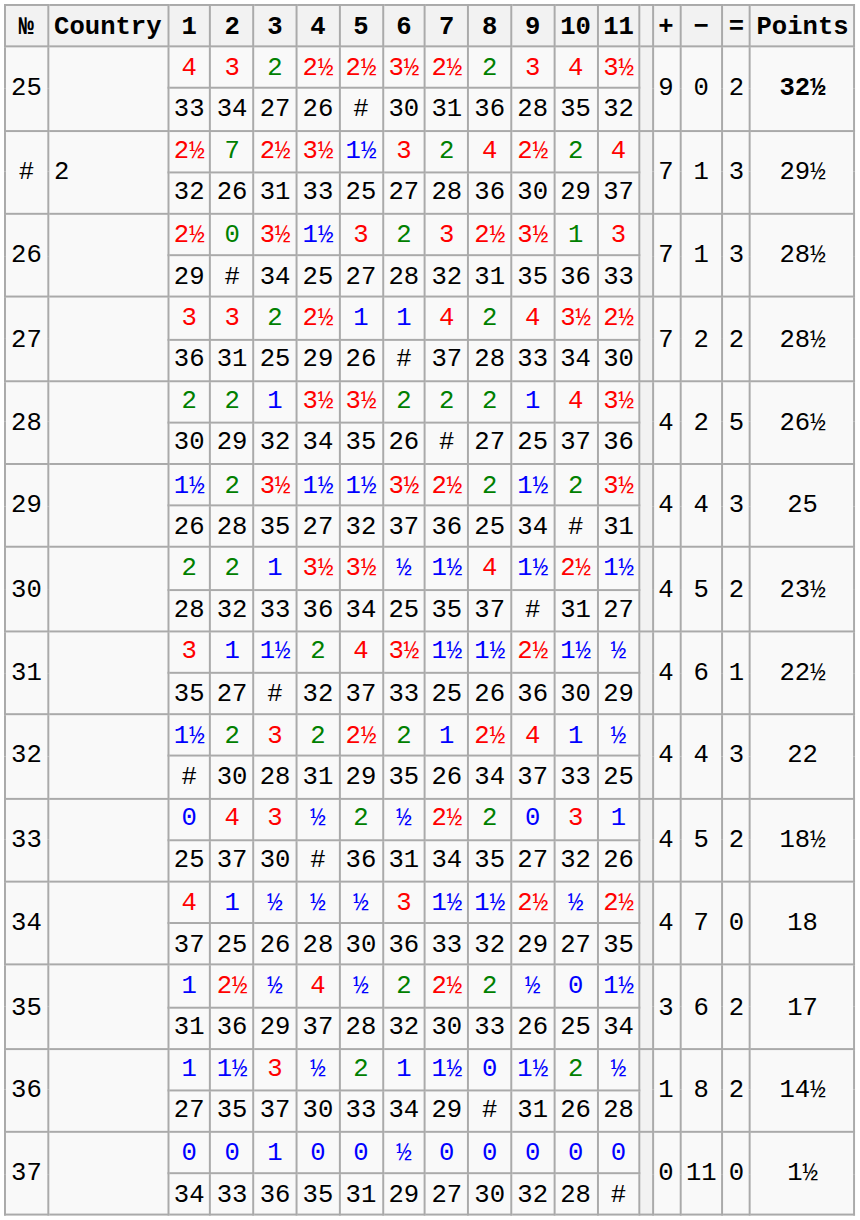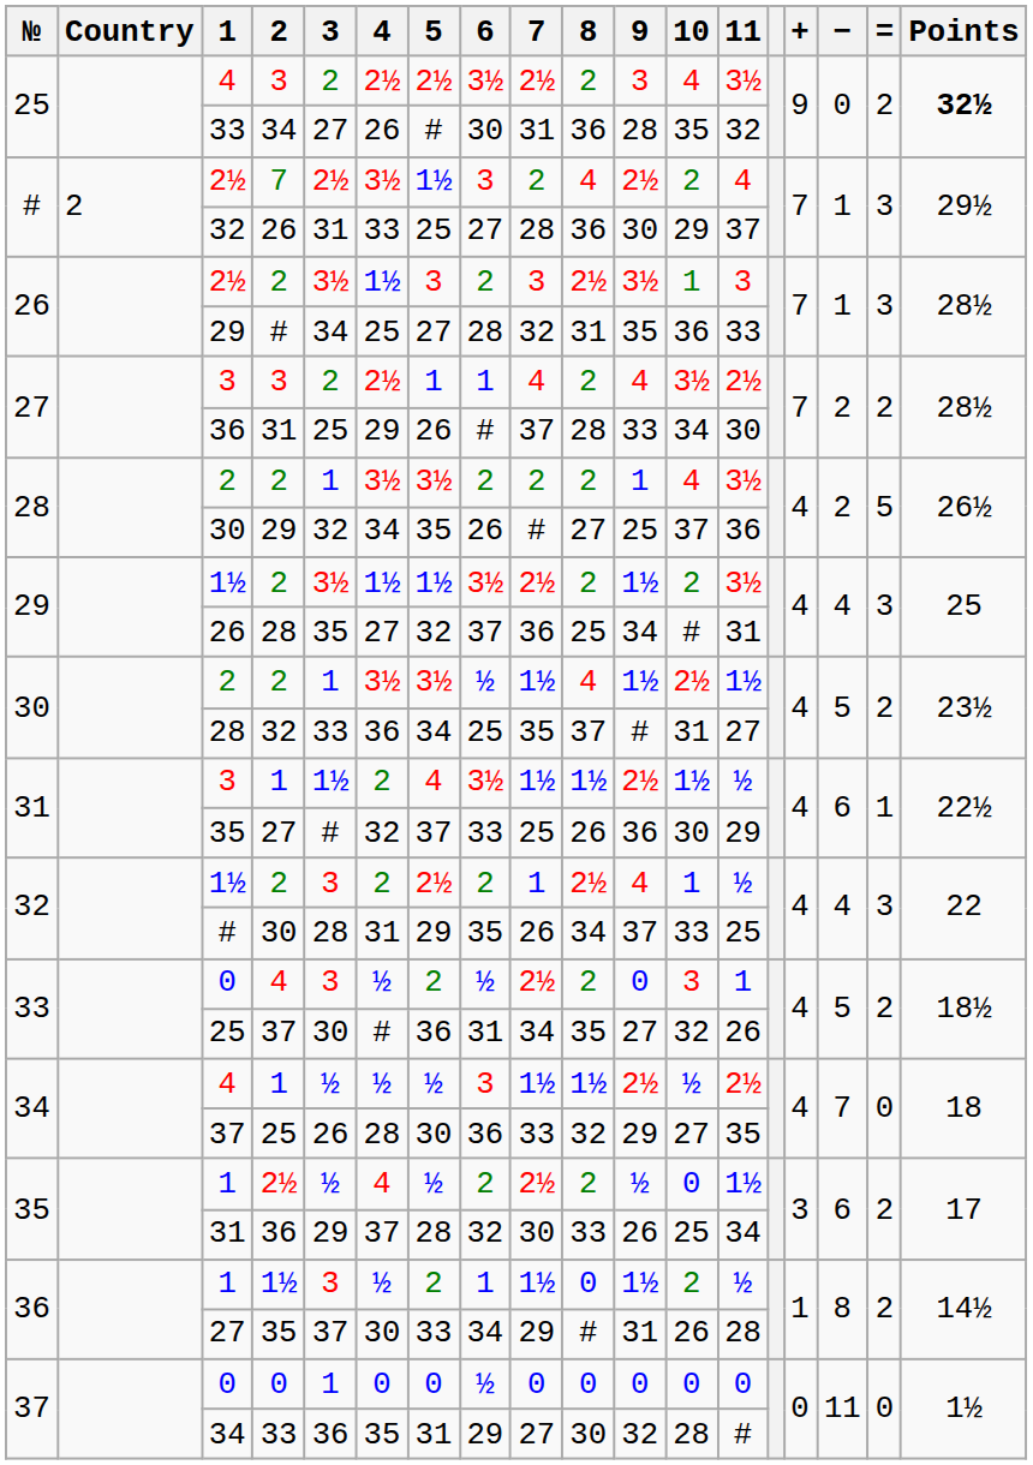26 / 2½ | 2: 0 -> 2
